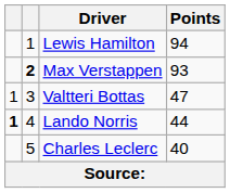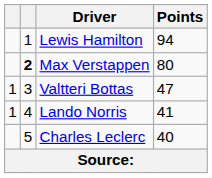Max Verstappen | Points: 93 -> 80
Lando Norris | column 1: bold -> normal
Lando Norris | Points: 44 -> 41
